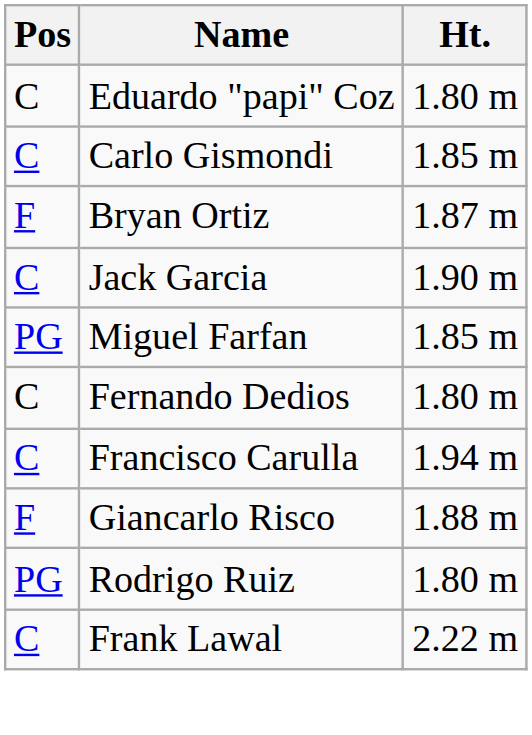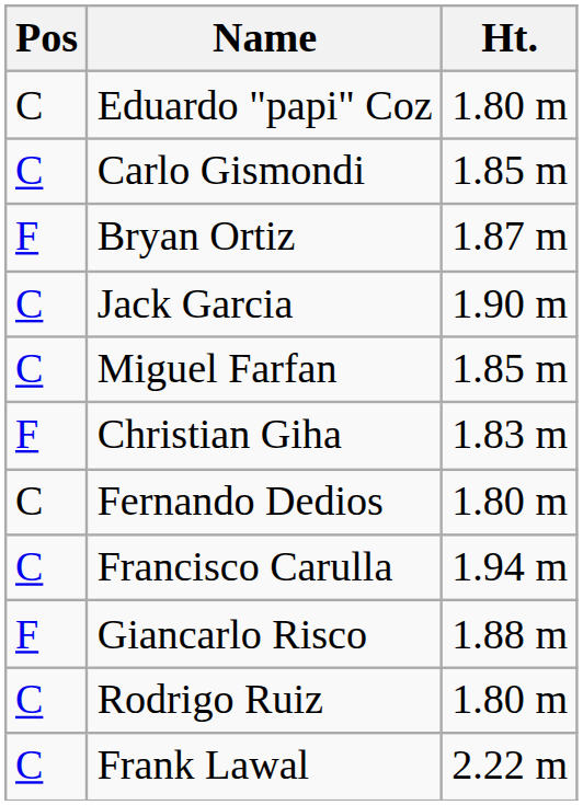Miguel Farfan | Pos: PG -> C
+ row: F | Christian Giha | 1.83 m
Rodrigo Ruiz | Pos: PG -> C
